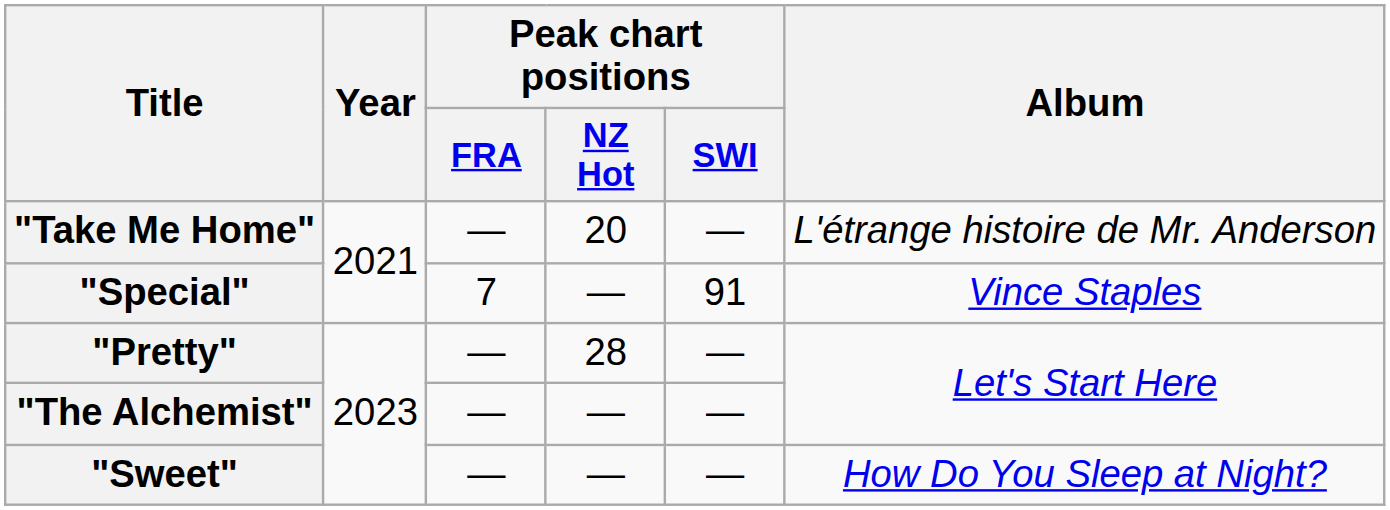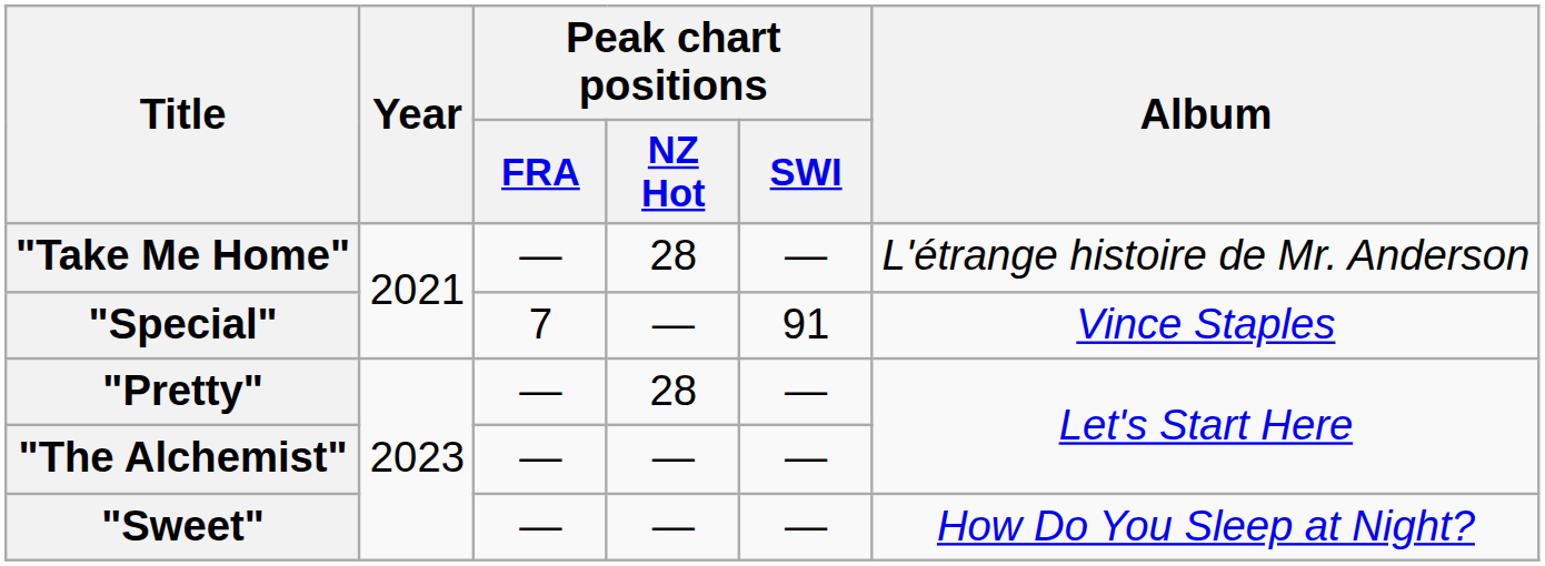"Take Me Home" | Peak chart positions / NZ Hot: 20 -> 28
